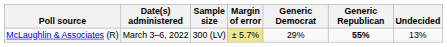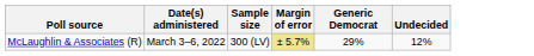- column: Generic Republican | 55%
McLaughlin & Associates (R) | Undecided: 13% -> 12%
